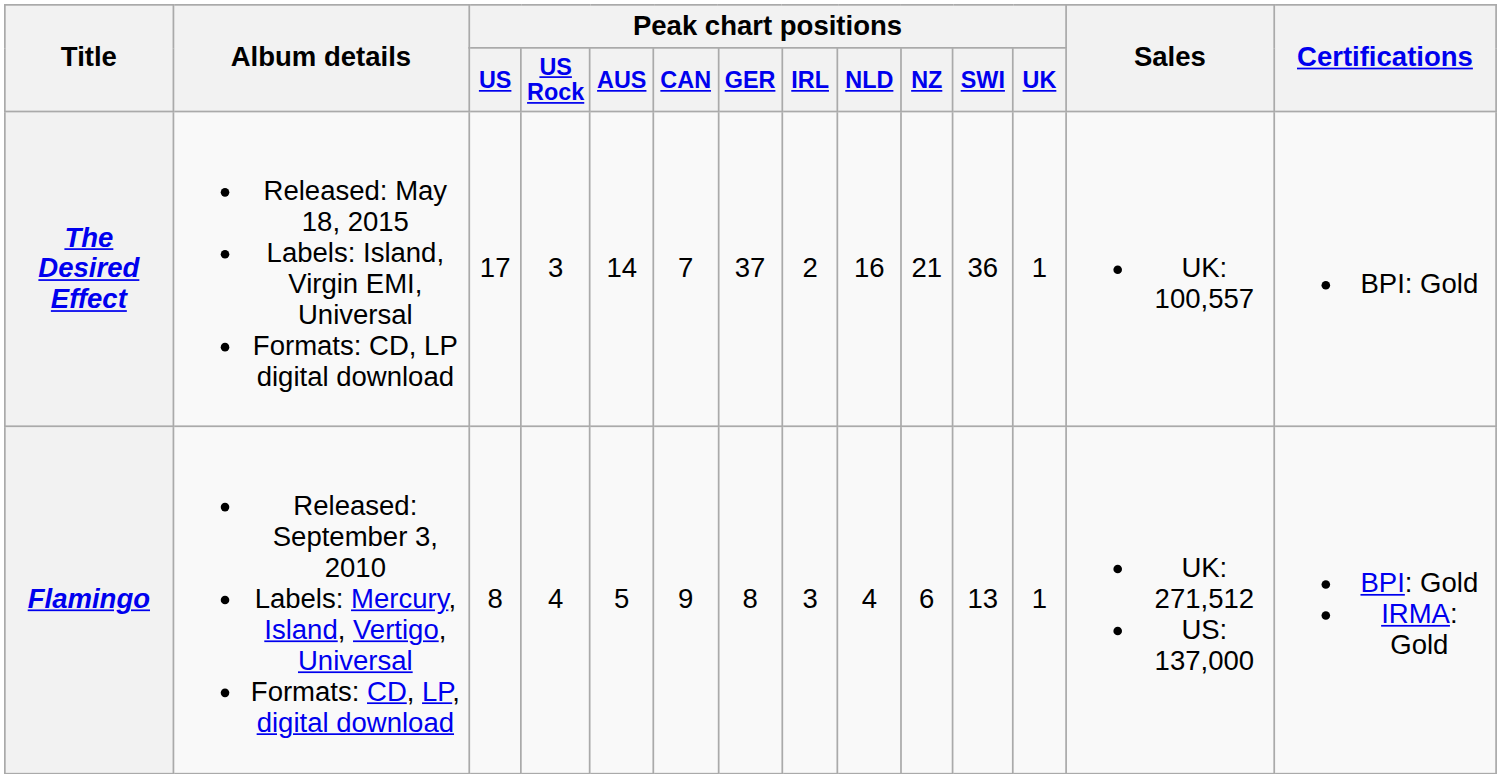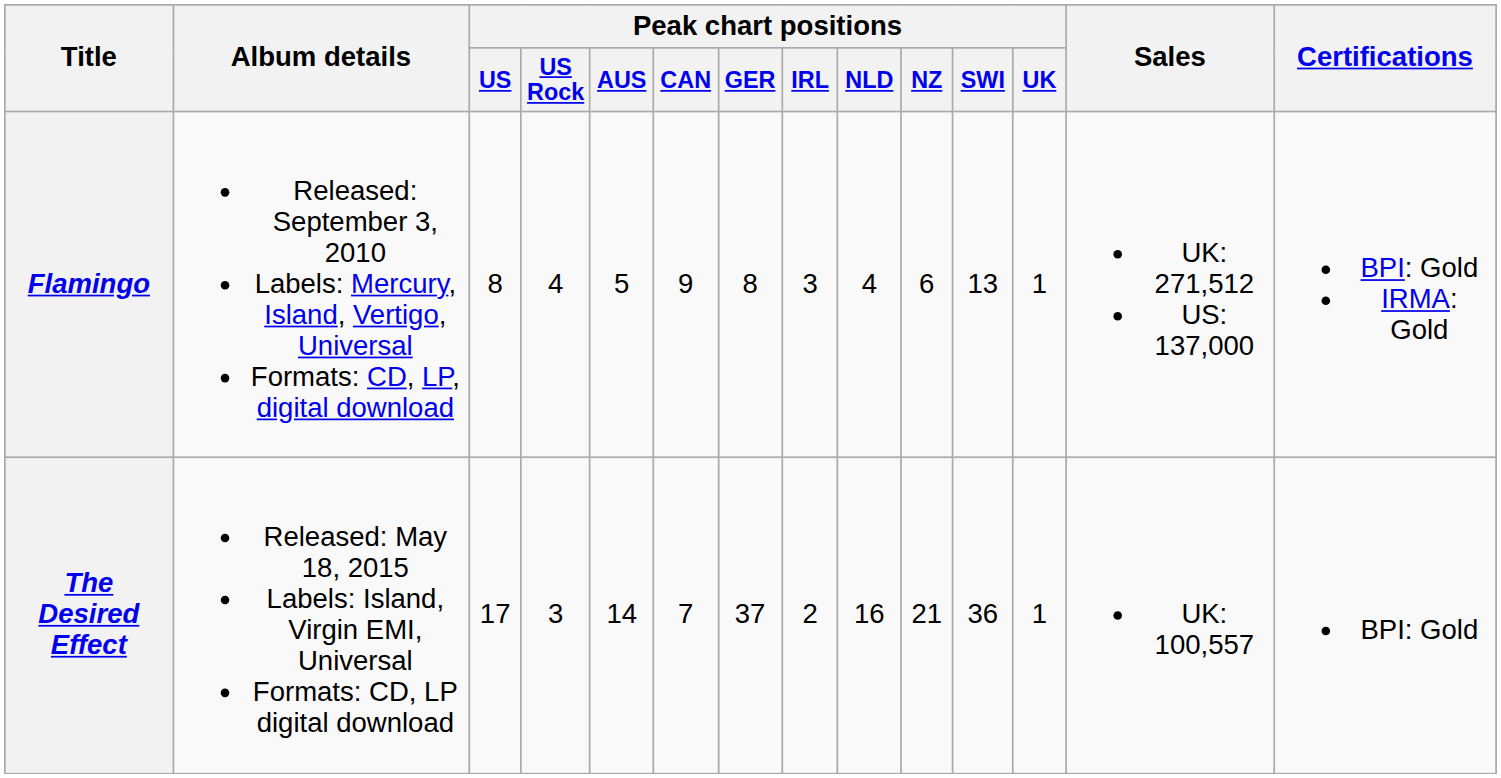rows swapped: Flamingo <-> The Desired Effect
